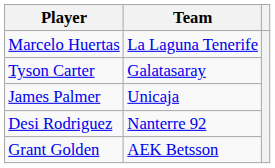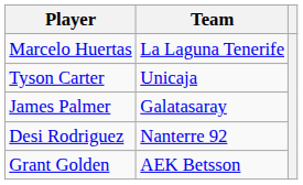Tyson Carter | Team: Galatasaray -> Unicaja
James Palmer | Team: Unicaja -> Galatasaray
